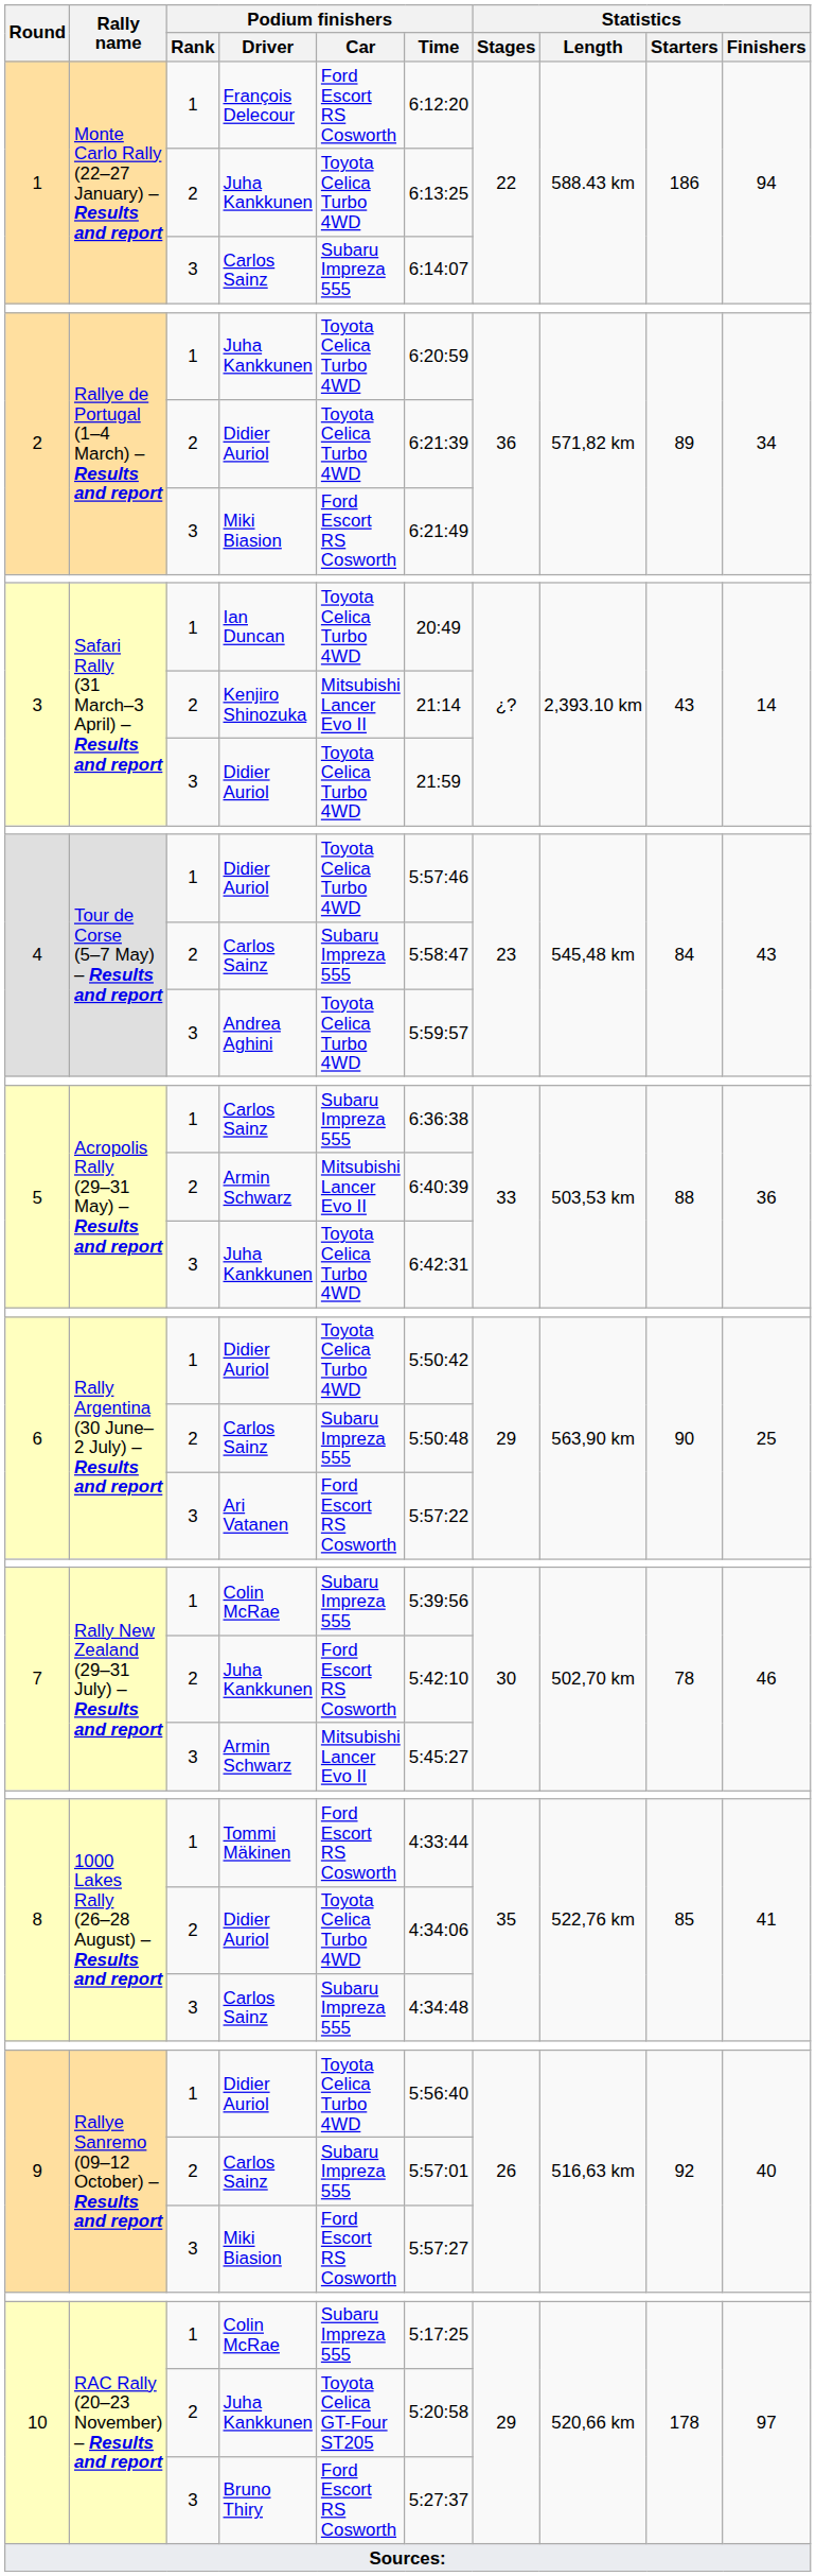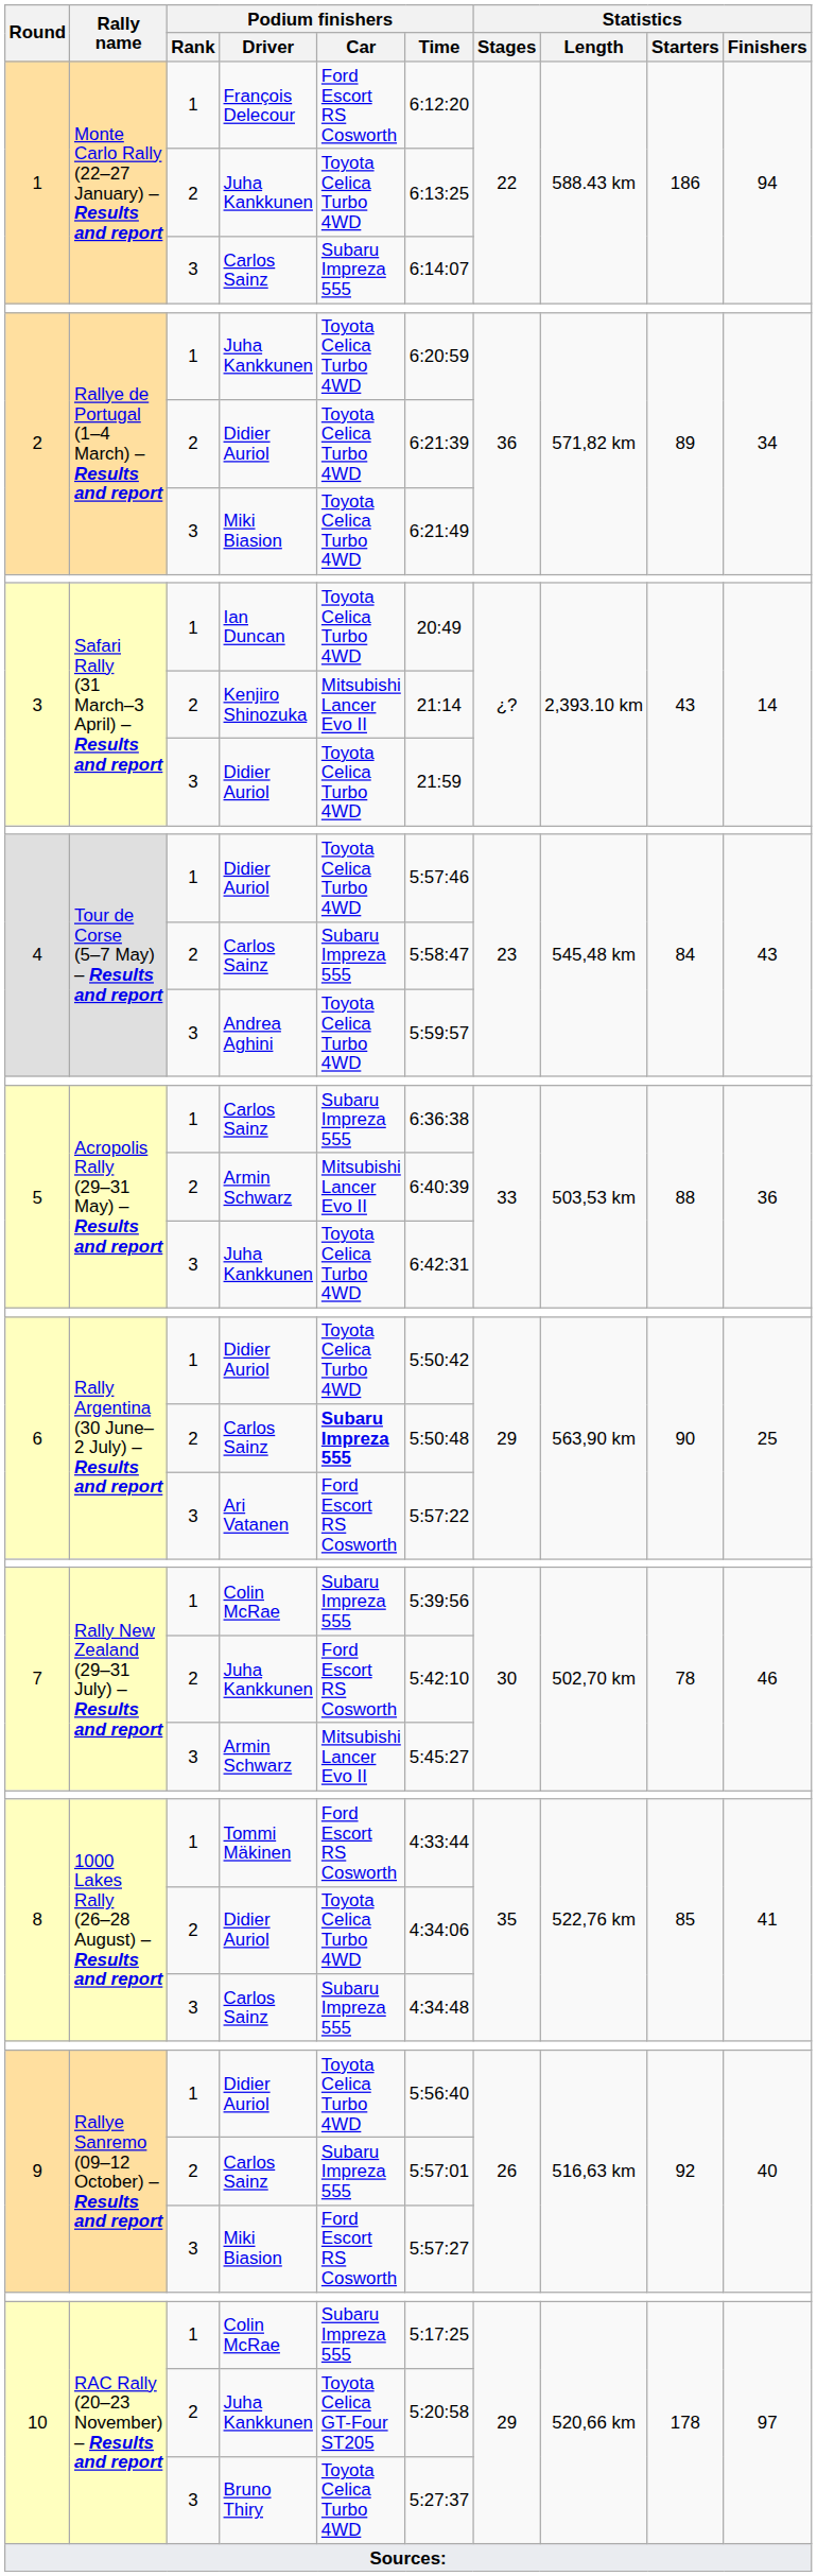2 / Miki Biasion | Podium finishers / Car: Ford Escort RS Cosworth -> Toyota Celica Turbo 4WD
6 / Carlos Sainz | Podium finishers / Car: normal -> bold
Bruno Thiry | Podium finishers / Car: Ford Escort RS Cosworth -> Toyota Celica Turbo 4WD
